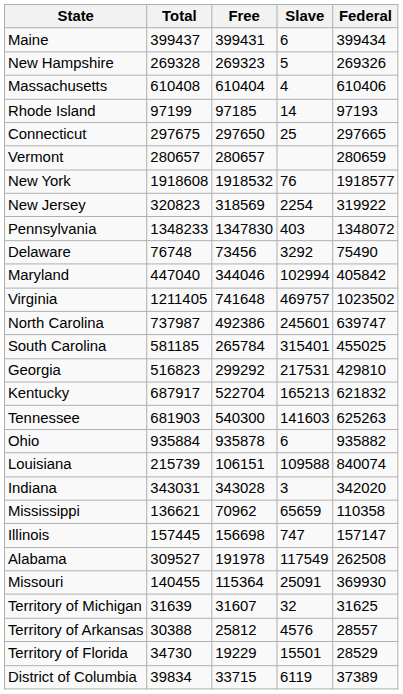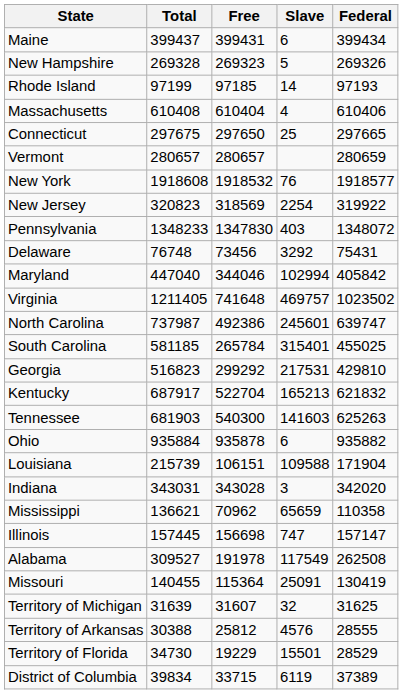rows swapped: Massachusetts <-> Rhode Island
Delaware | Federal: 75490 -> 75431
Louisiana | Federal: 840074 -> 171904
Missouri | Federal: 369930 -> 130419
Territory of Arkansas | Federal: 28557 -> 28555
